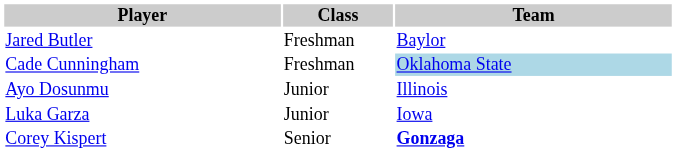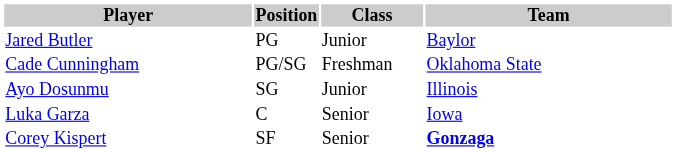+ column: Position | PG | PG/SG | SG | C | SF
Jared Butler | Class: Freshman -> Junior
Cade Cunningham | Team: lightblue background -> no background
Luka Garza | Class: Junior -> Senior
